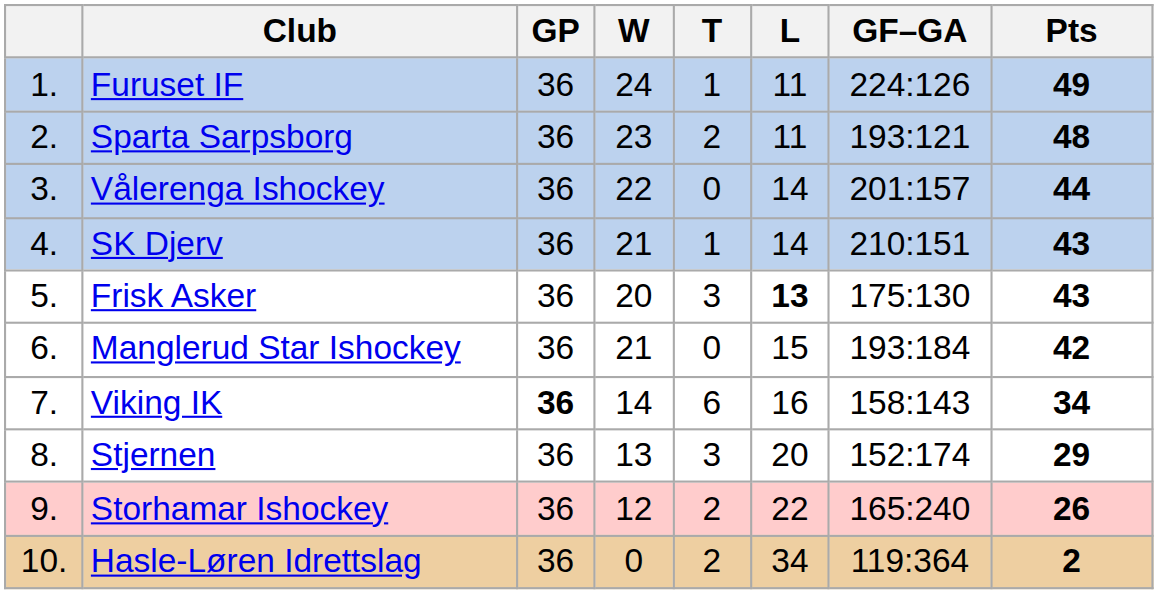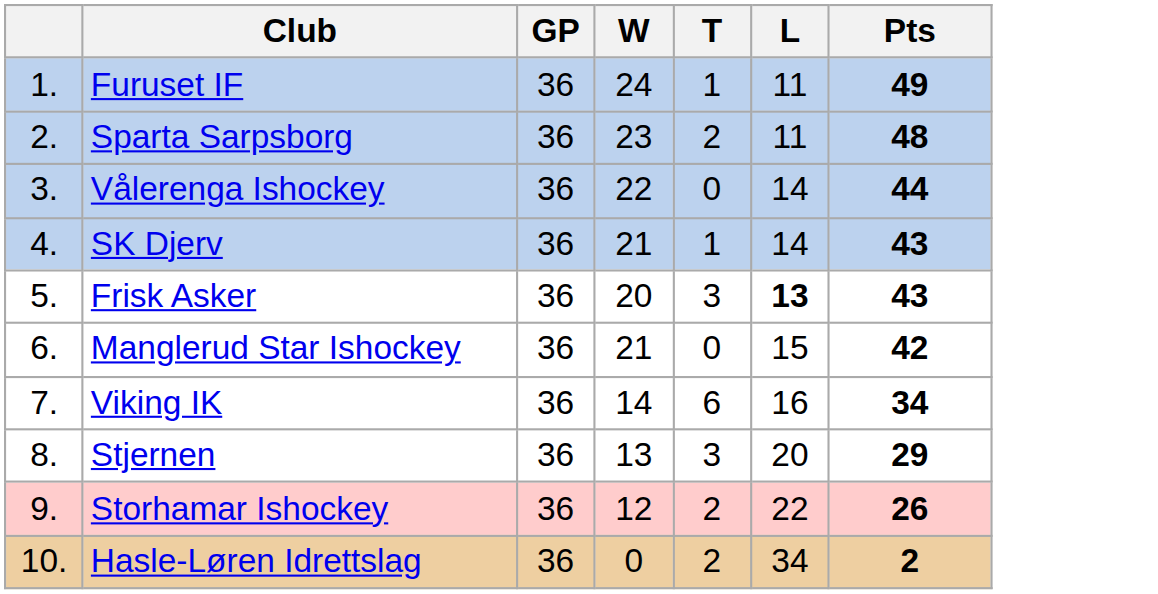- column: GF–GA | 224:126 | 193:121 | 201:157 | 210:151 | 175:130 | 193:184 | 158:143 | 152:174 | 165:240 | 119:364
Viking IK | GP: bold -> normal
